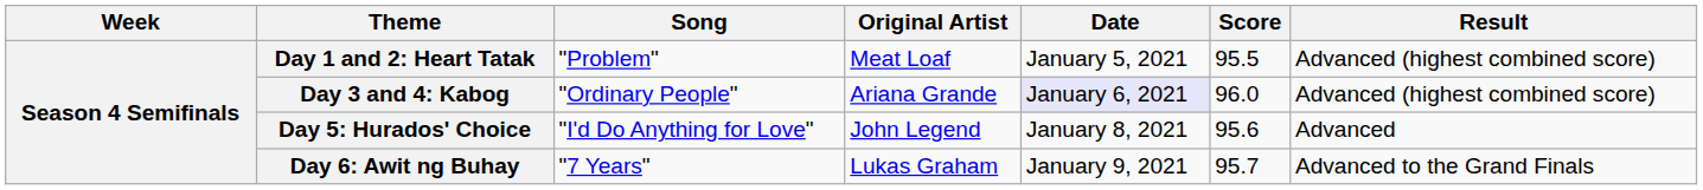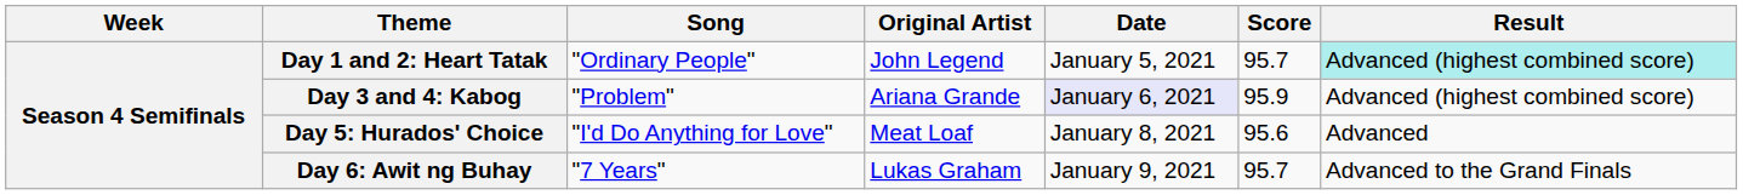Day 1 and 2: Heart Tatak | Song: "Problem" -> "Ordinary People"
Day 1 and 2: Heart Tatak | Original Artist: Meat Loaf -> John Legend
Day 1 and 2: Heart Tatak | Score: 95.5 -> 95.7
Day 1 and 2: Heart Tatak | Result: no background -> paleturquoise background
Day 3 and 4: Kabog | Song: "Ordinary People" -> "Problem"
Day 3 and 4: Kabog | Score: 96.0 -> 95.9
Day 5: Hurados' Choice | Original Artist: John Legend -> Meat Loaf
